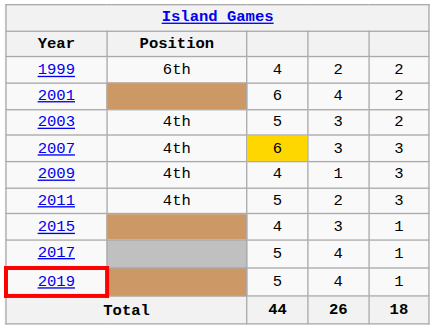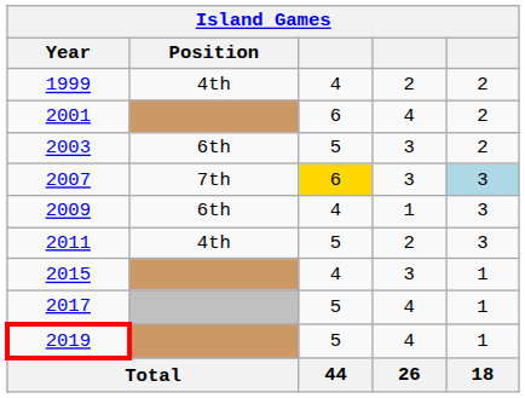1999 | Position: 6th -> 4th
2003 | Position: 4th -> 6th
2007 | Position: 4th -> 7th
2007 | column 5: no background -> lightblue background
2009 | Position: 4th -> 6th
